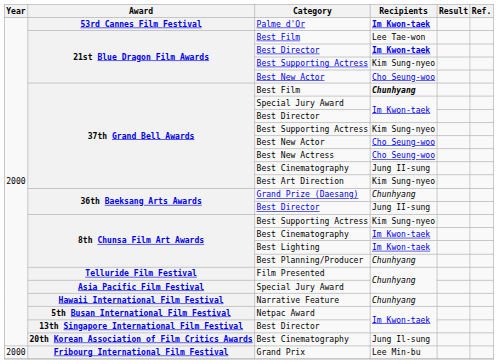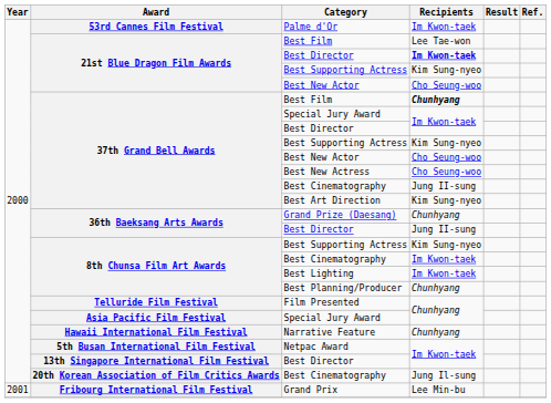Palme d'Or | Recipients: bold -> normal
Grand Prix | Year: 2000 -> 2001
